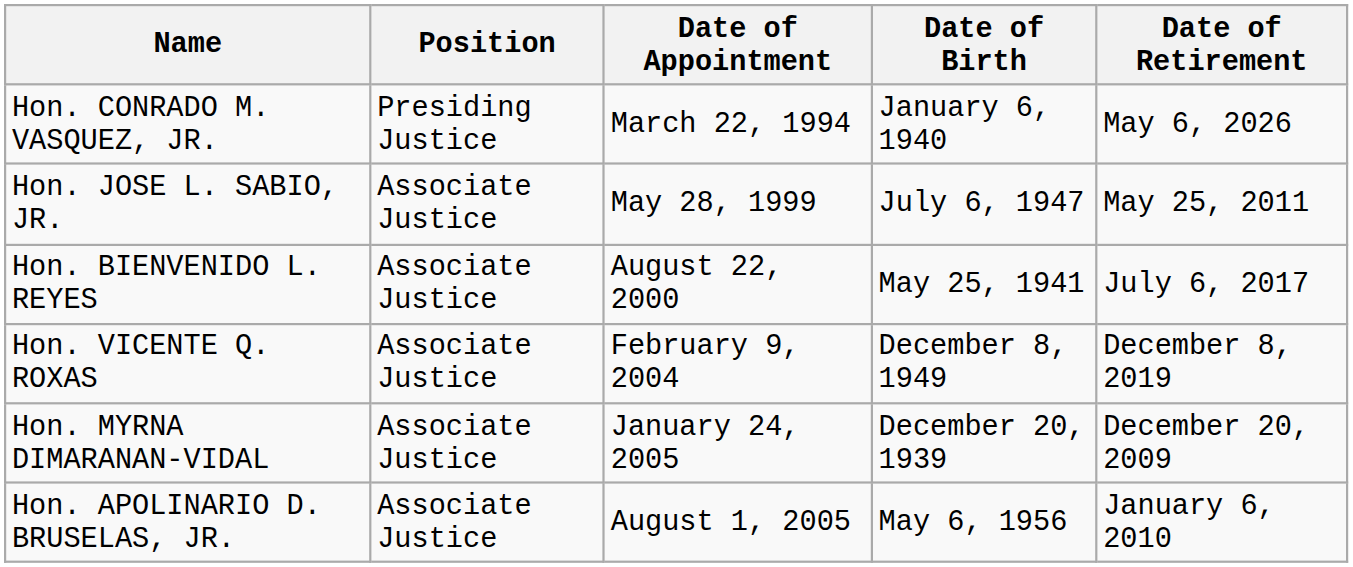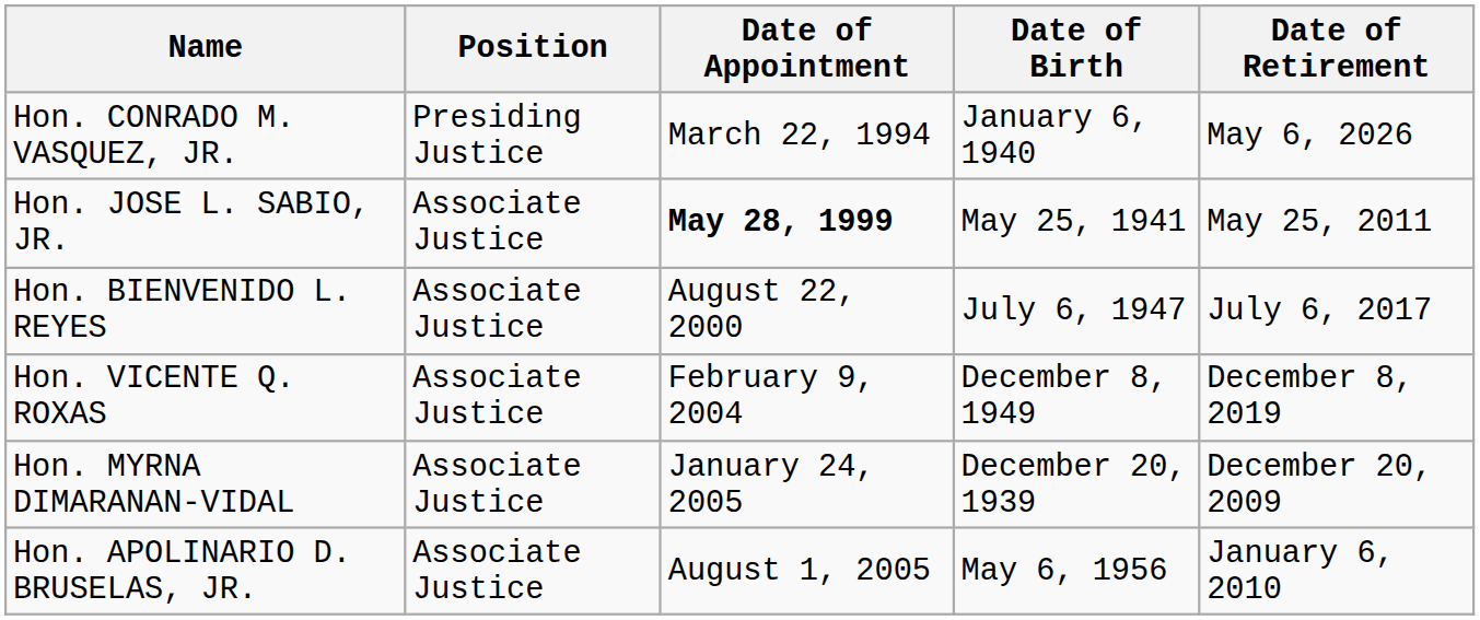Hon. JOSE L. SABIO, JR. | Date of Appointment: normal -> bold
Hon. JOSE L. SABIO, JR. | Date of Birth: July 6, 1947 -> May 25, 1941
Hon. BIENVENIDO L. REYES | Date of Birth: May 25, 1941 -> July 6, 1947
